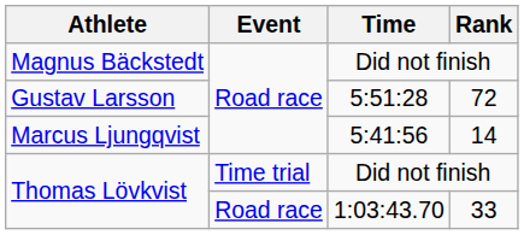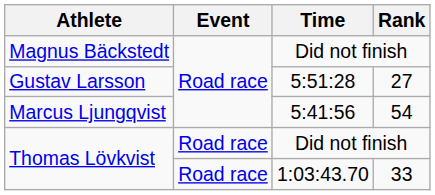Gustav Larsson | Rank: 72 -> 27
Marcus Ljungqvist | Rank: 14 -> 54
Thomas Lövkvist / Did not finish | Event: Time trial -> Road race
